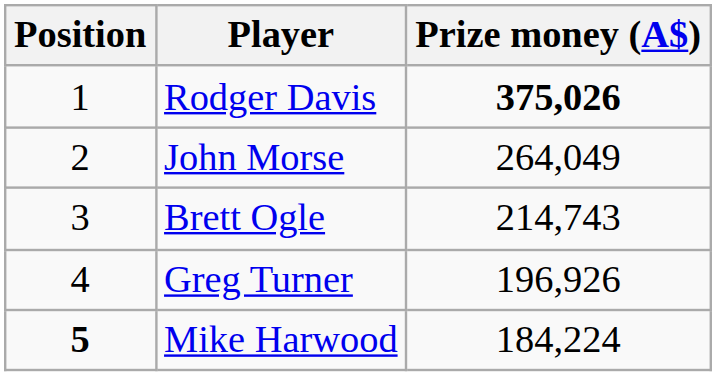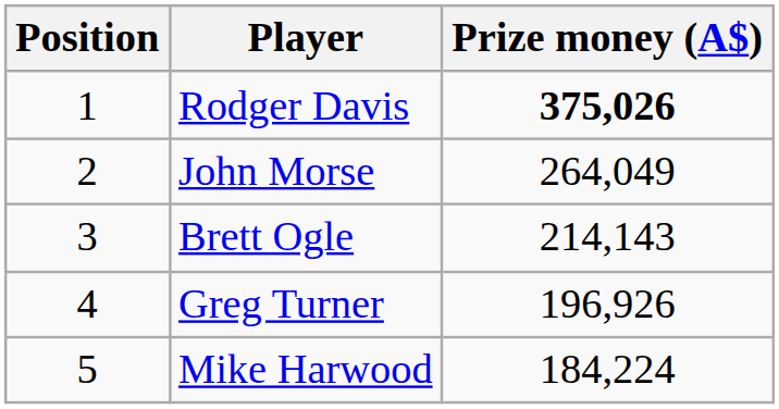Brett Ogle | Prize money (A$): 214,743 -> 214,143
Mike Harwood | Position: bold -> normal
